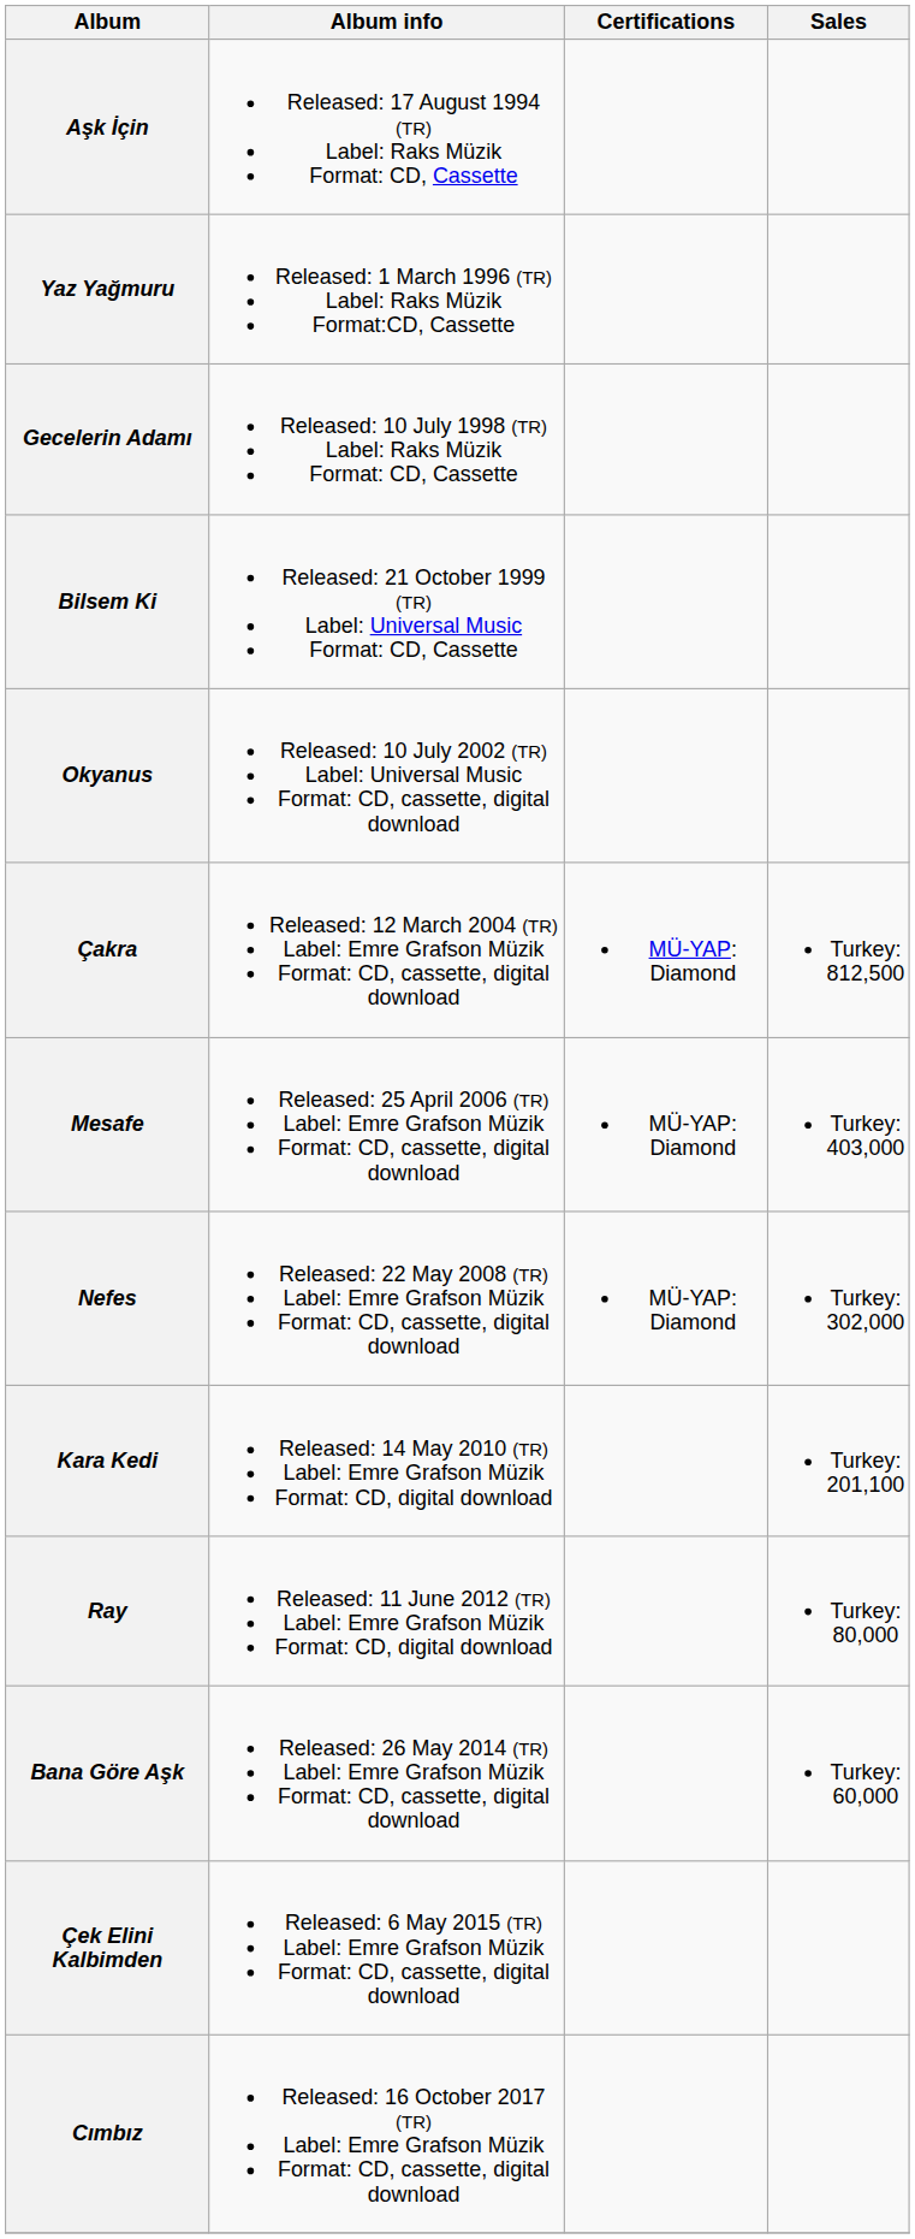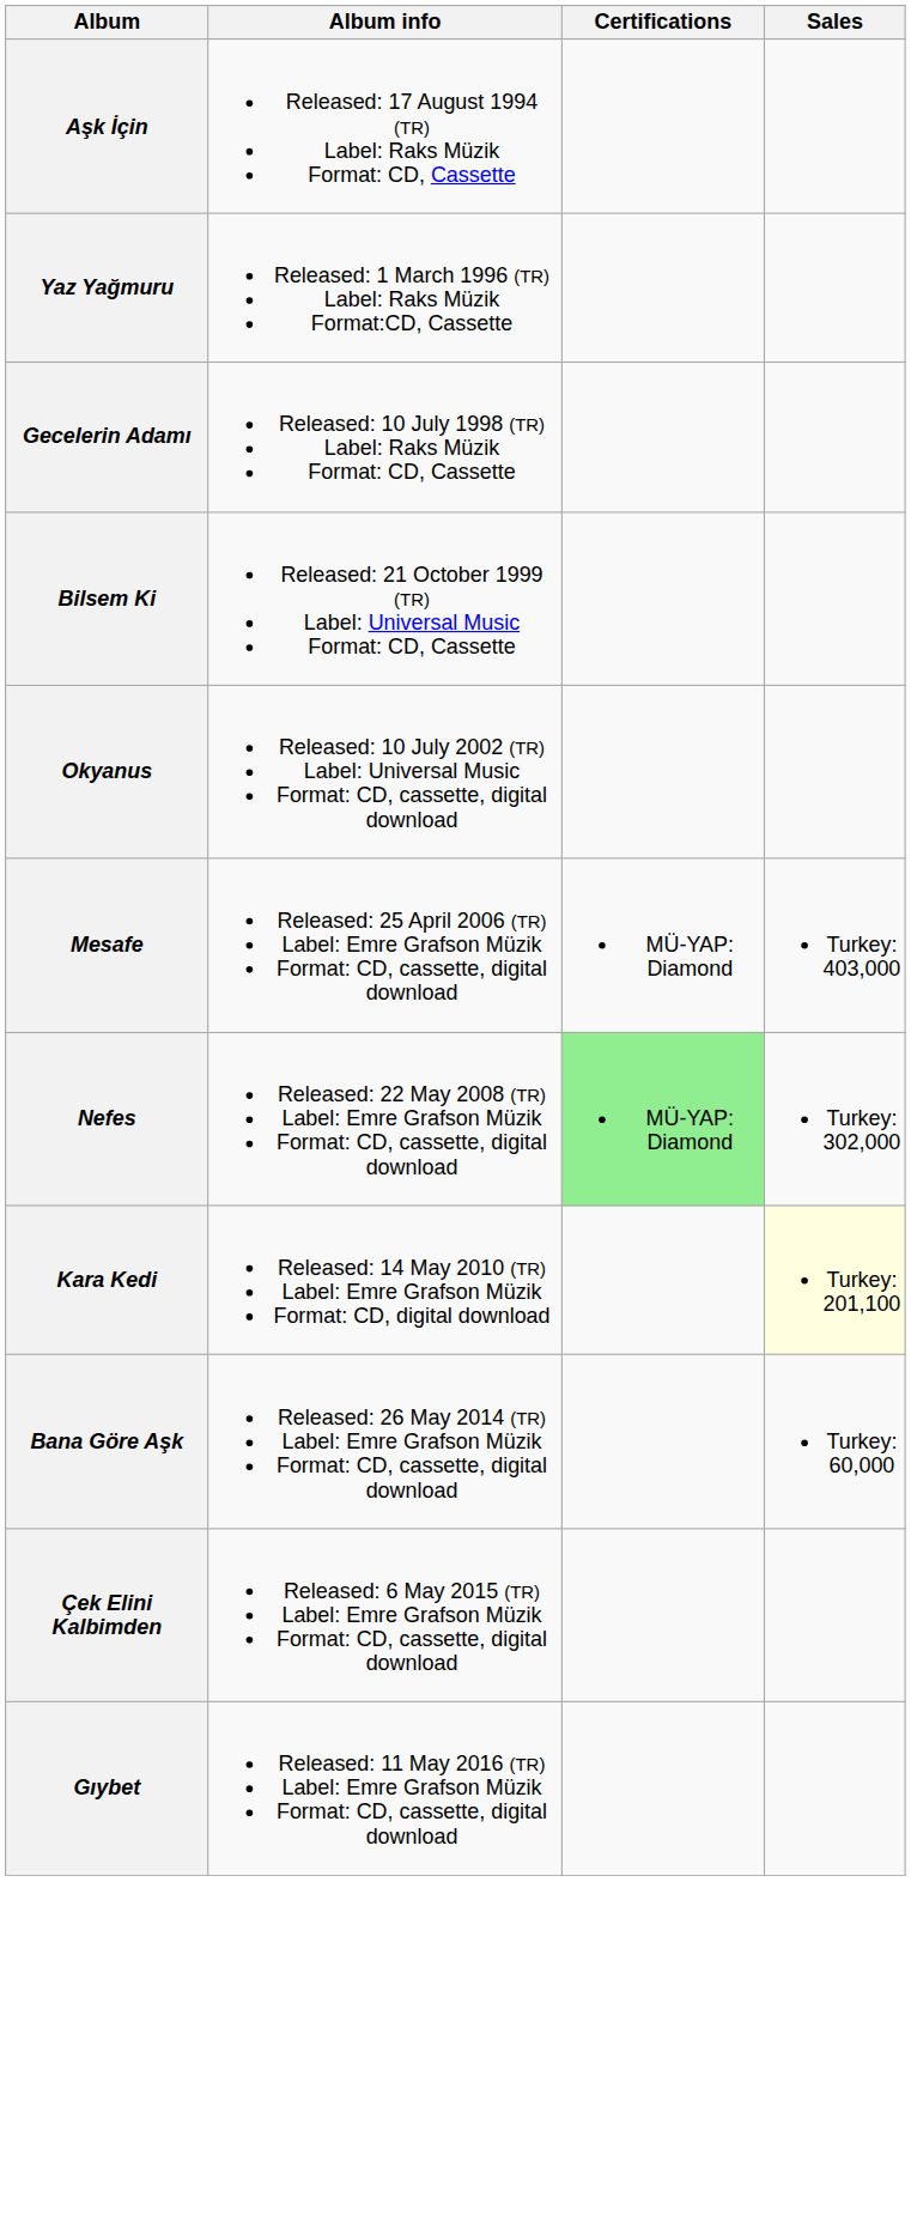- row: Çakra | Released: 12 March 2004 (TR) Label: Emre Grafson Müzik Format: CD, cassette, digital download | MÜ-YAP: Diamond | Turkey: 812,500
Nefes | Certifications: no background -> lightgreen background
Kara Kedi | Sales: no background -> lightyellow background
- row: Ray | Released: 11 June 2012 (TR) Label: Emre Grafson Müzik Format: CD, digital download | Turkey: 80,000
+ row: Gıybet | Released: 11 May 2016 (TR) Label: Emre Grafson Müzik Format: CD, cassette, digital download
- row: Cımbız | Released: 16 October 2017 (TR) Label: Emre Grafson Müzik Format: CD, cassette, digital download
